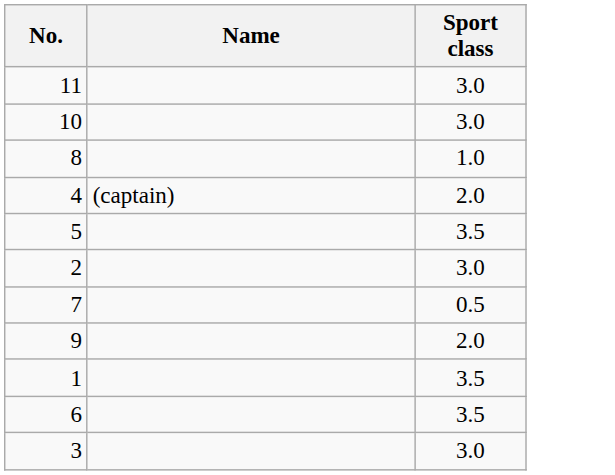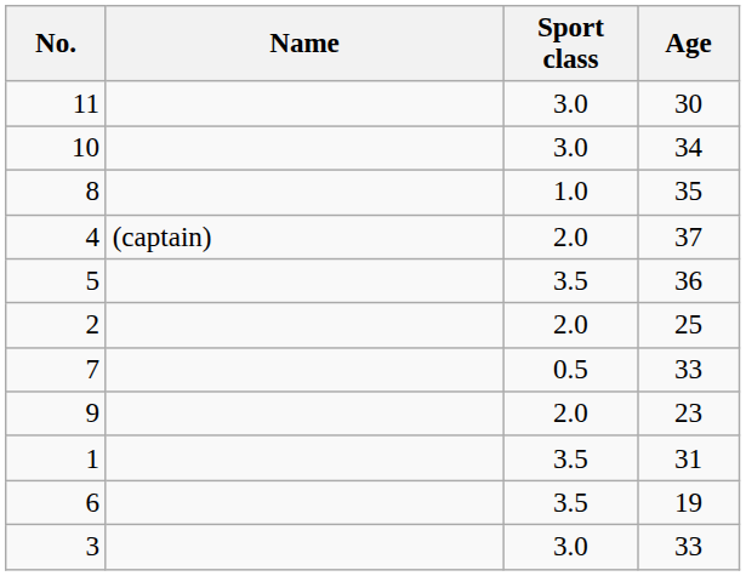+ column: Age | 30 | 34 | 35 | 37 | 36 | 25 | 33 | 23 | 31 | 19 | 33
2 | Sport class: 3.0 -> 2.0
